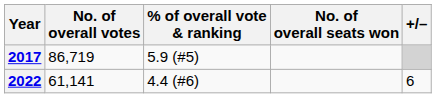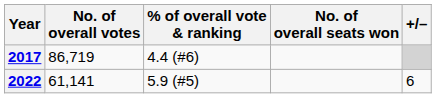2017 | % of overall vote & ranking: 5.9 (#5) -> 4.4 (#6)
2022 | % of overall vote & ranking: 4.4 (#6) -> 5.9 (#5)
